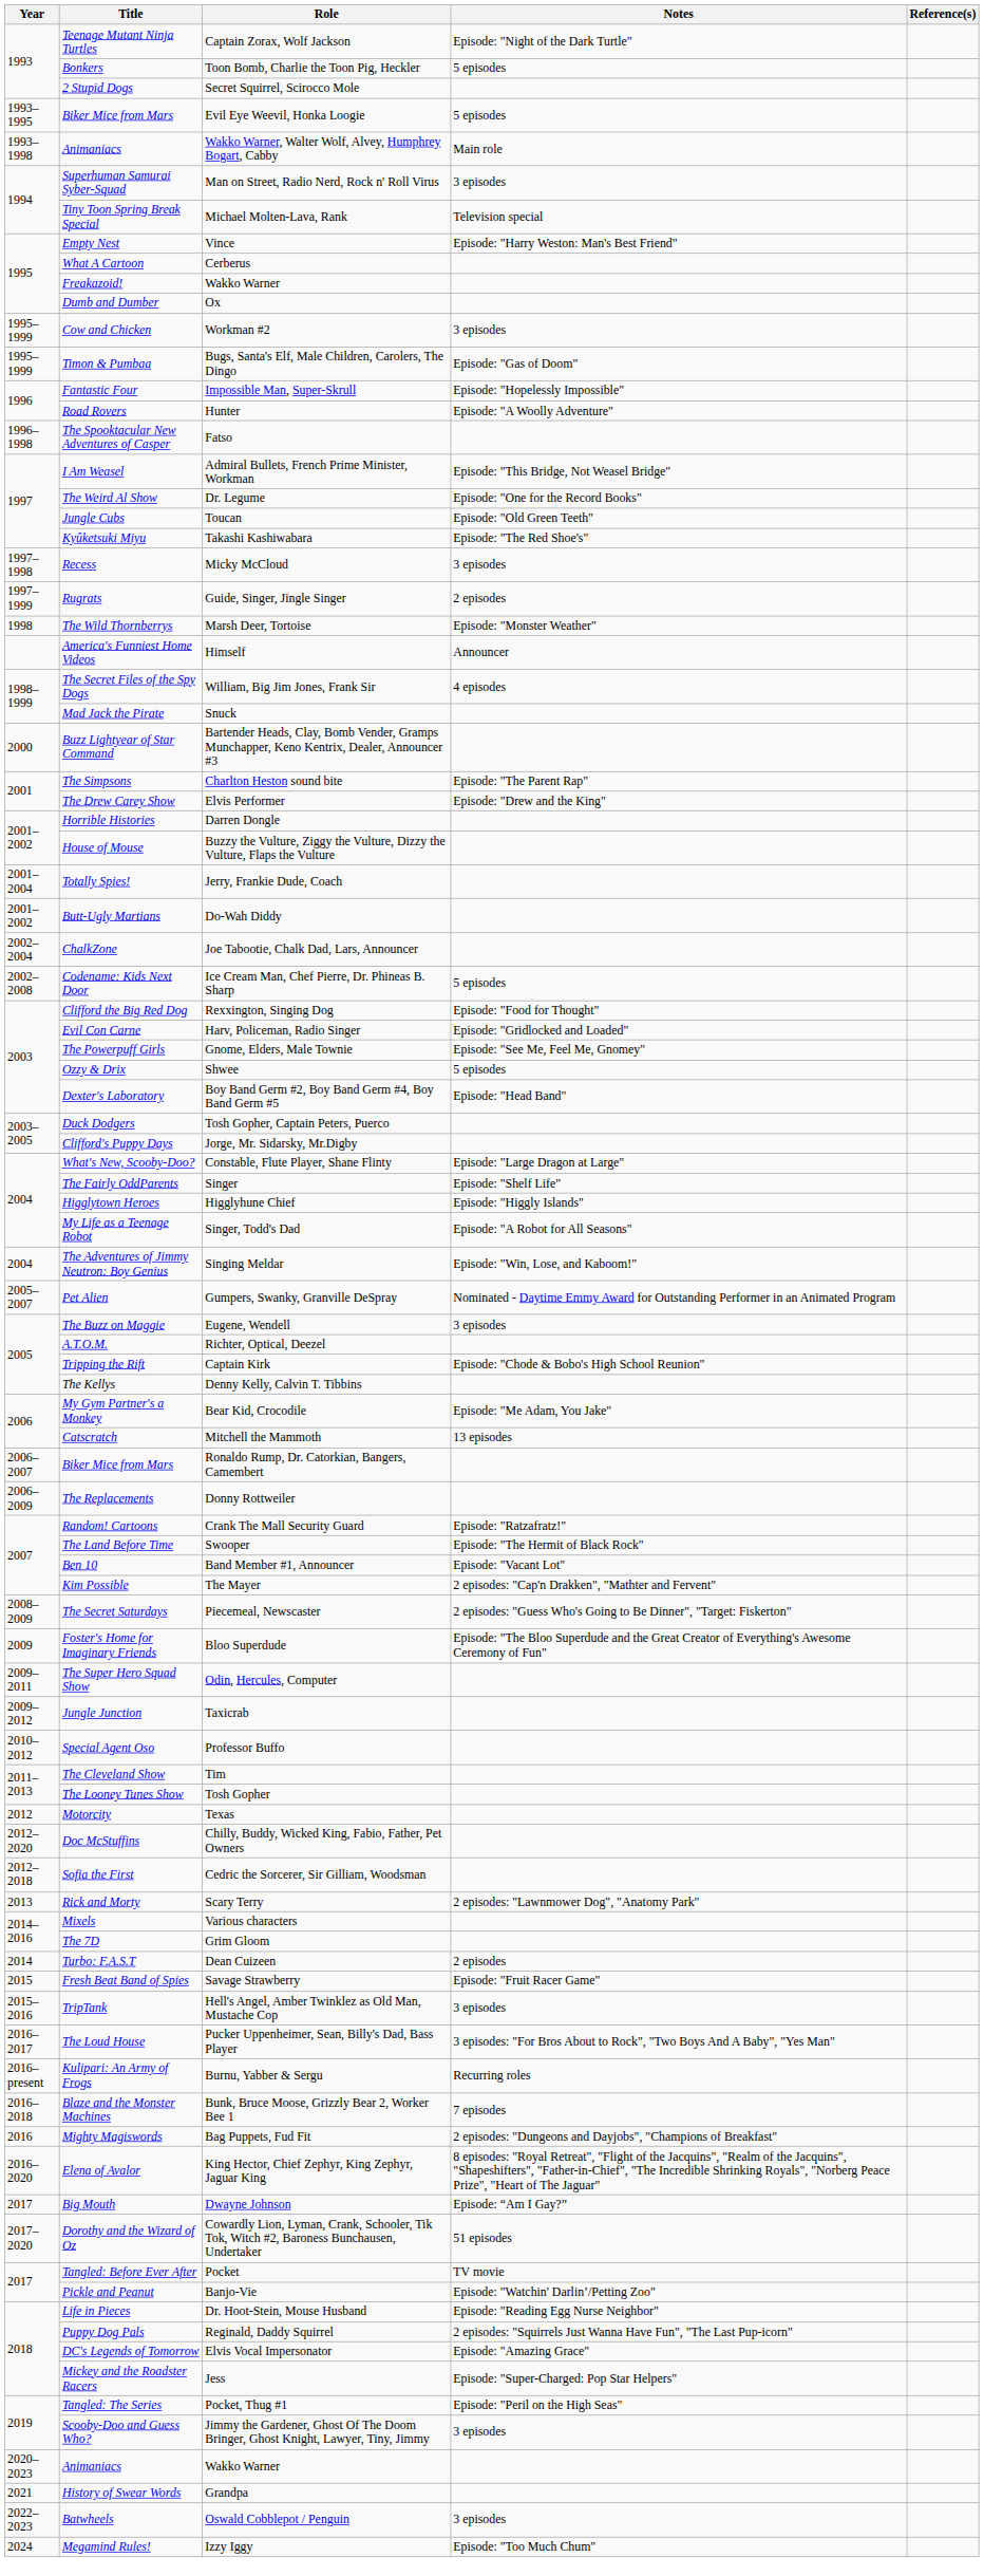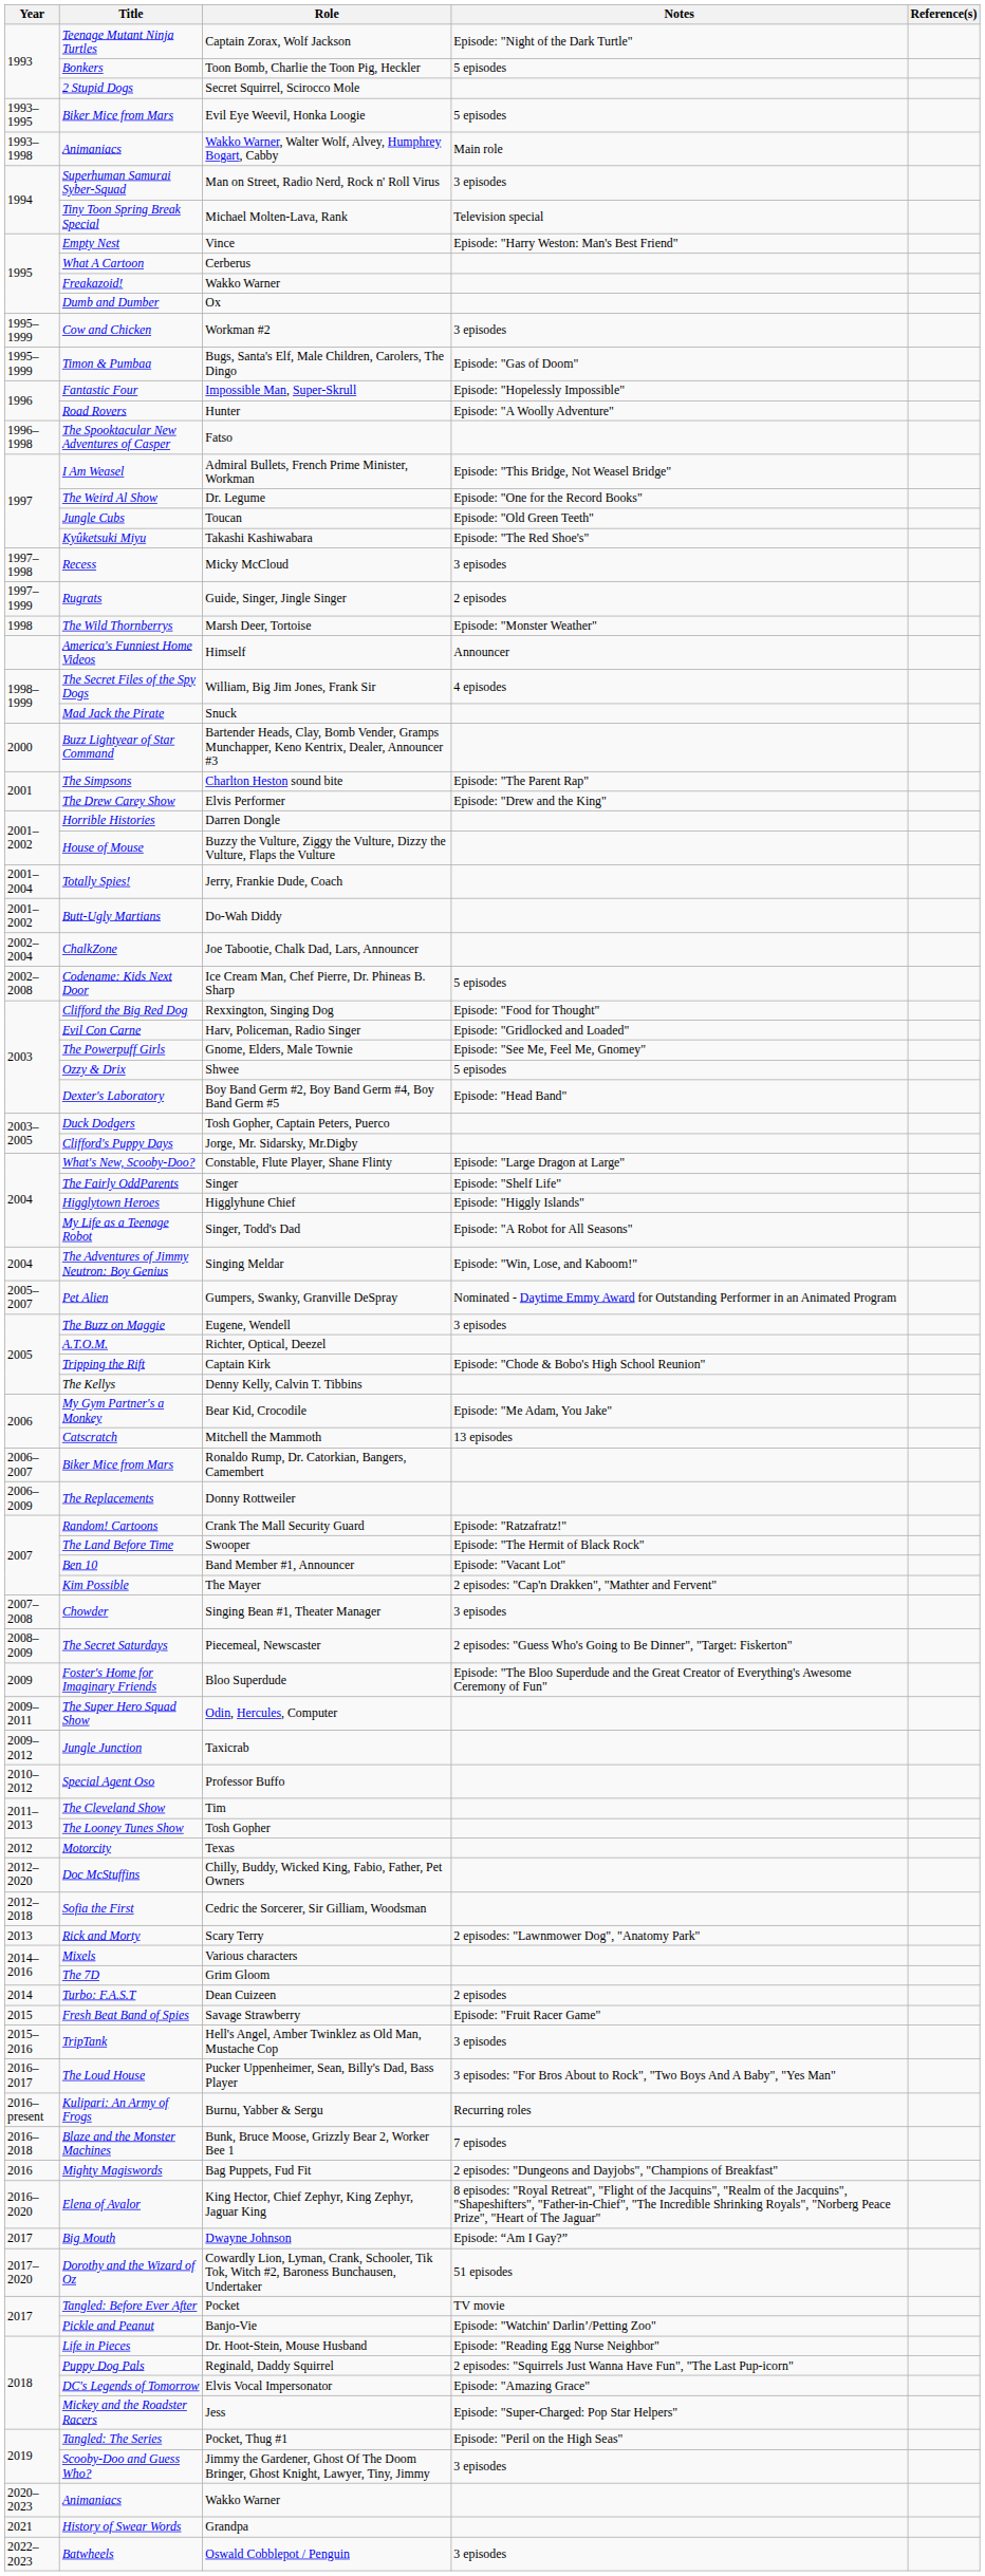+ row: 2007–2008 | Chowder | Singing Bean #1, Theater Manager | 3 episodes
- row: 2024 | Megamind Rules! | Izzy Iggy | Episode: "Too Much Chum"
